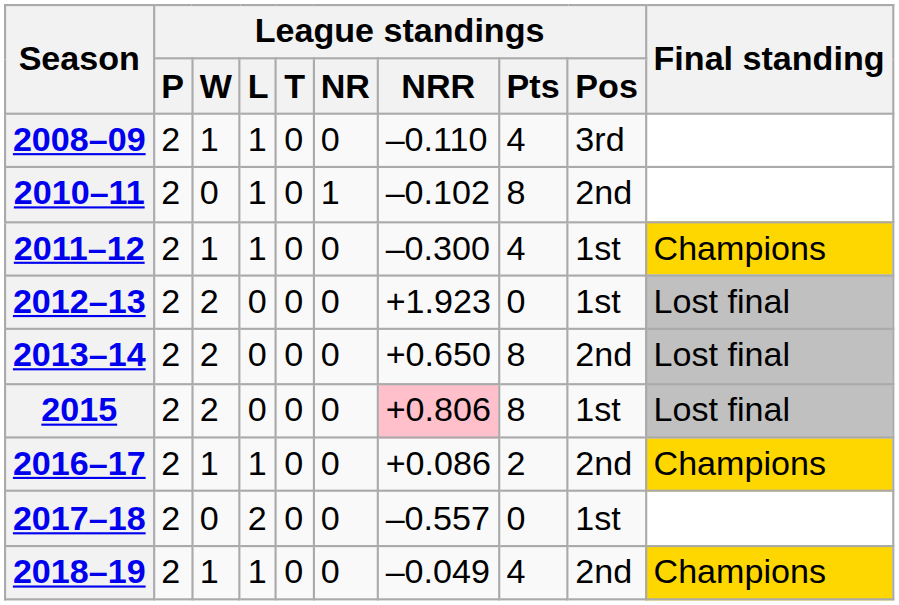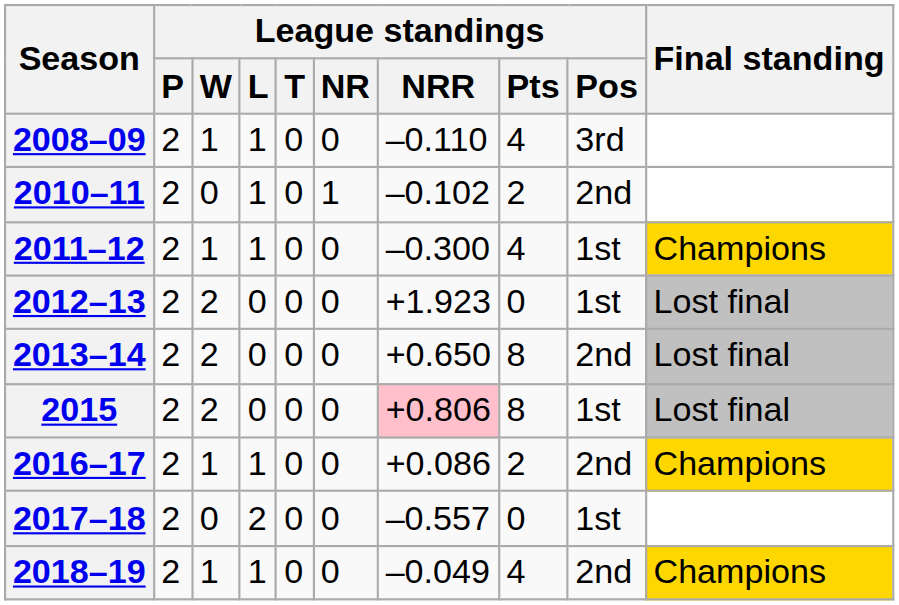2010–11 | League standings / Pts: 8 -> 2
